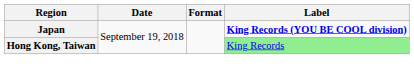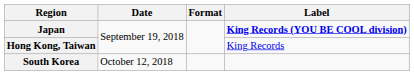Hong Kong, Taiwan | Label: lightgreen background -> no background
+ row: South Korea | October 12, 2018
